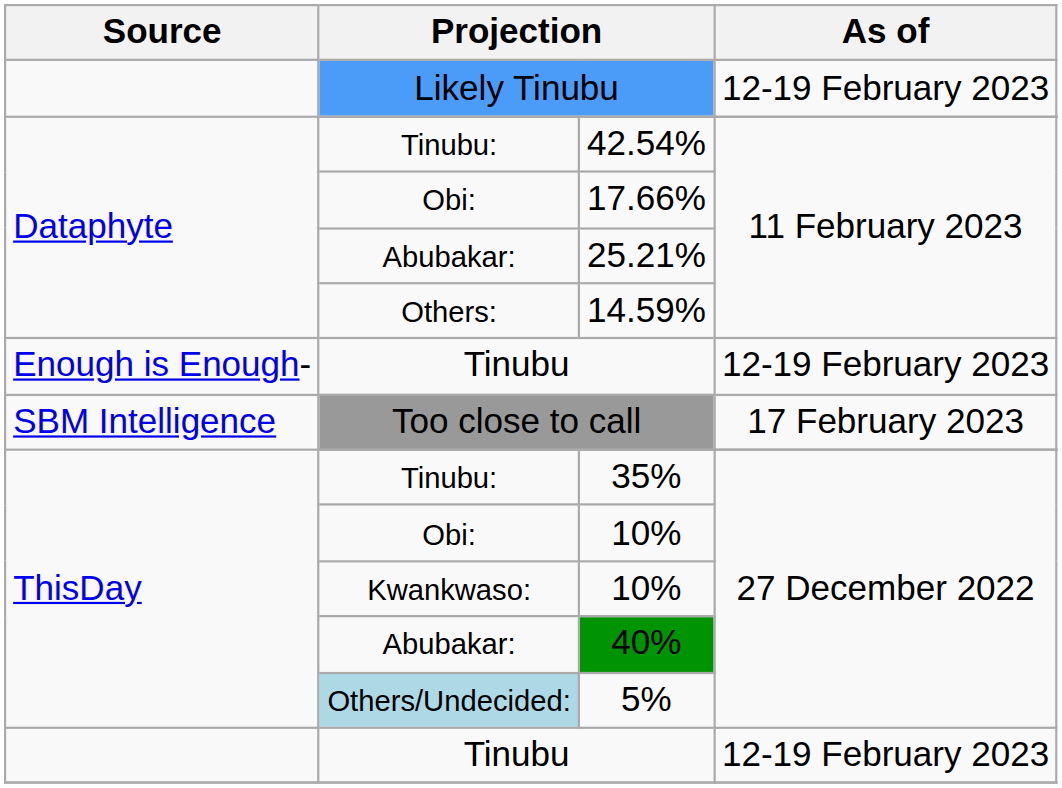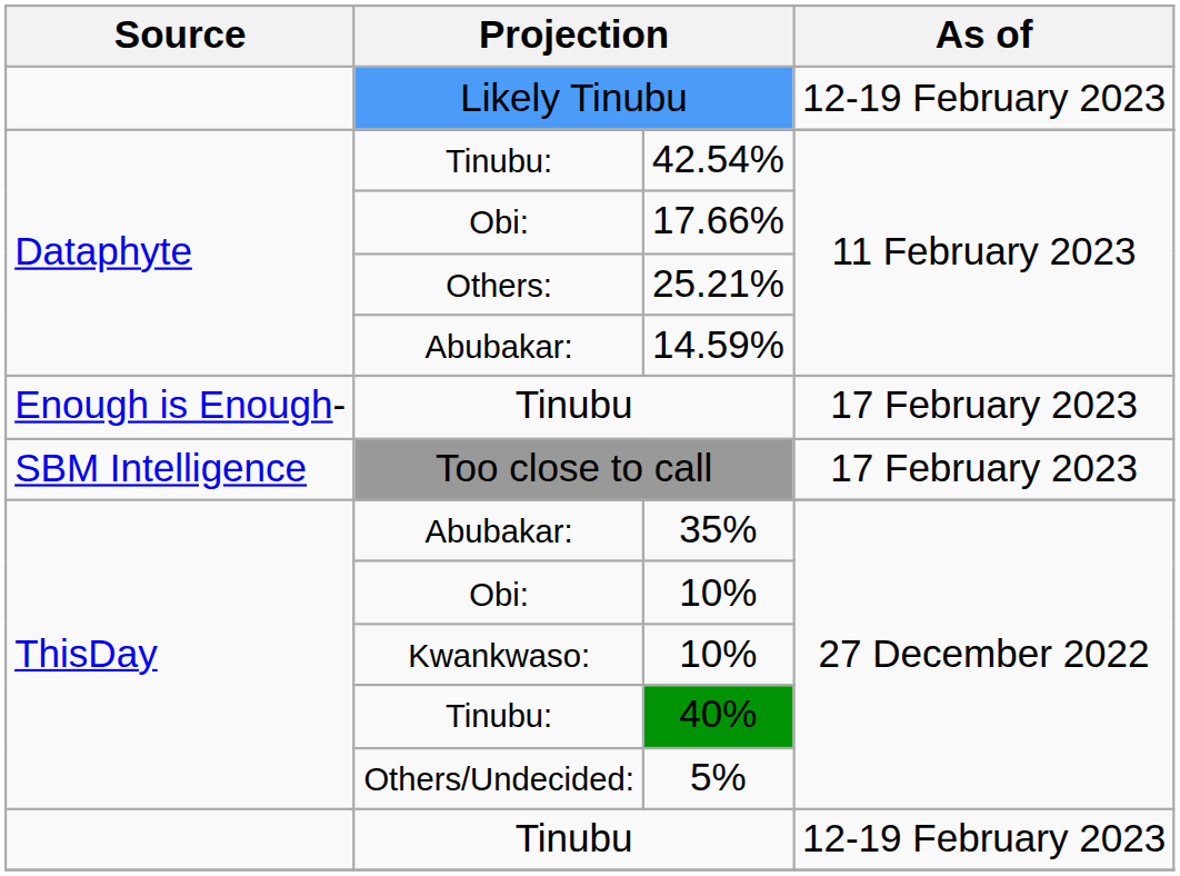25.21% | column 2: Abubakar: -> Others:
14.59% | column 2: Others: -> Abubakar:
Enough is Enough- / Tinubu | As of: 12-19 February 2023 -> 17 February 2023
35% | column 2: Tinubu: -> Abubakar:
40% | column 2: Abubakar: -> Tinubu:
5% | column 2: lightblue background -> no background
